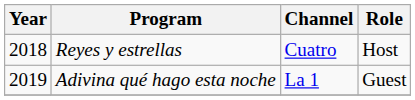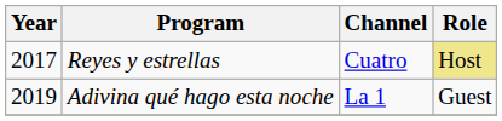Reyes y estrellas | Year: 2018 -> 2017
Reyes y estrellas | Role: no background -> khaki background
